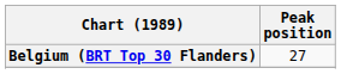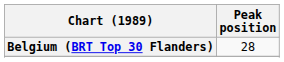Belgium (BRT Top 30 Flanders) | Peak position: 27 -> 28
